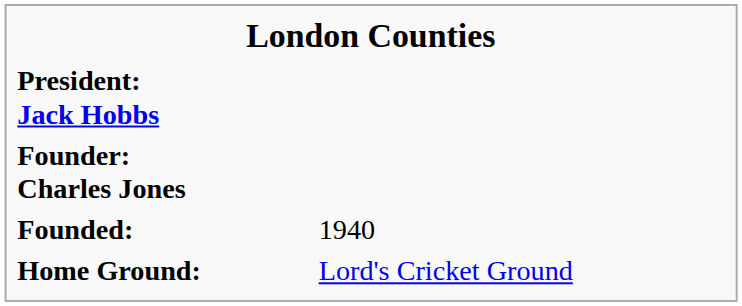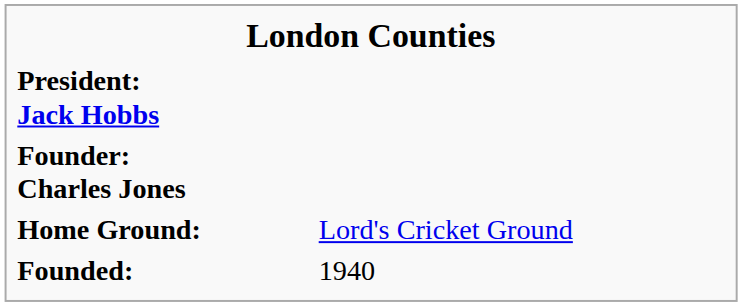rows swapped: Founded: <-> Home Ground:
